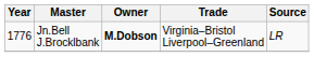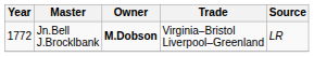Jn.Bell J.Brocklbank | Year: 1776 -> 1772
